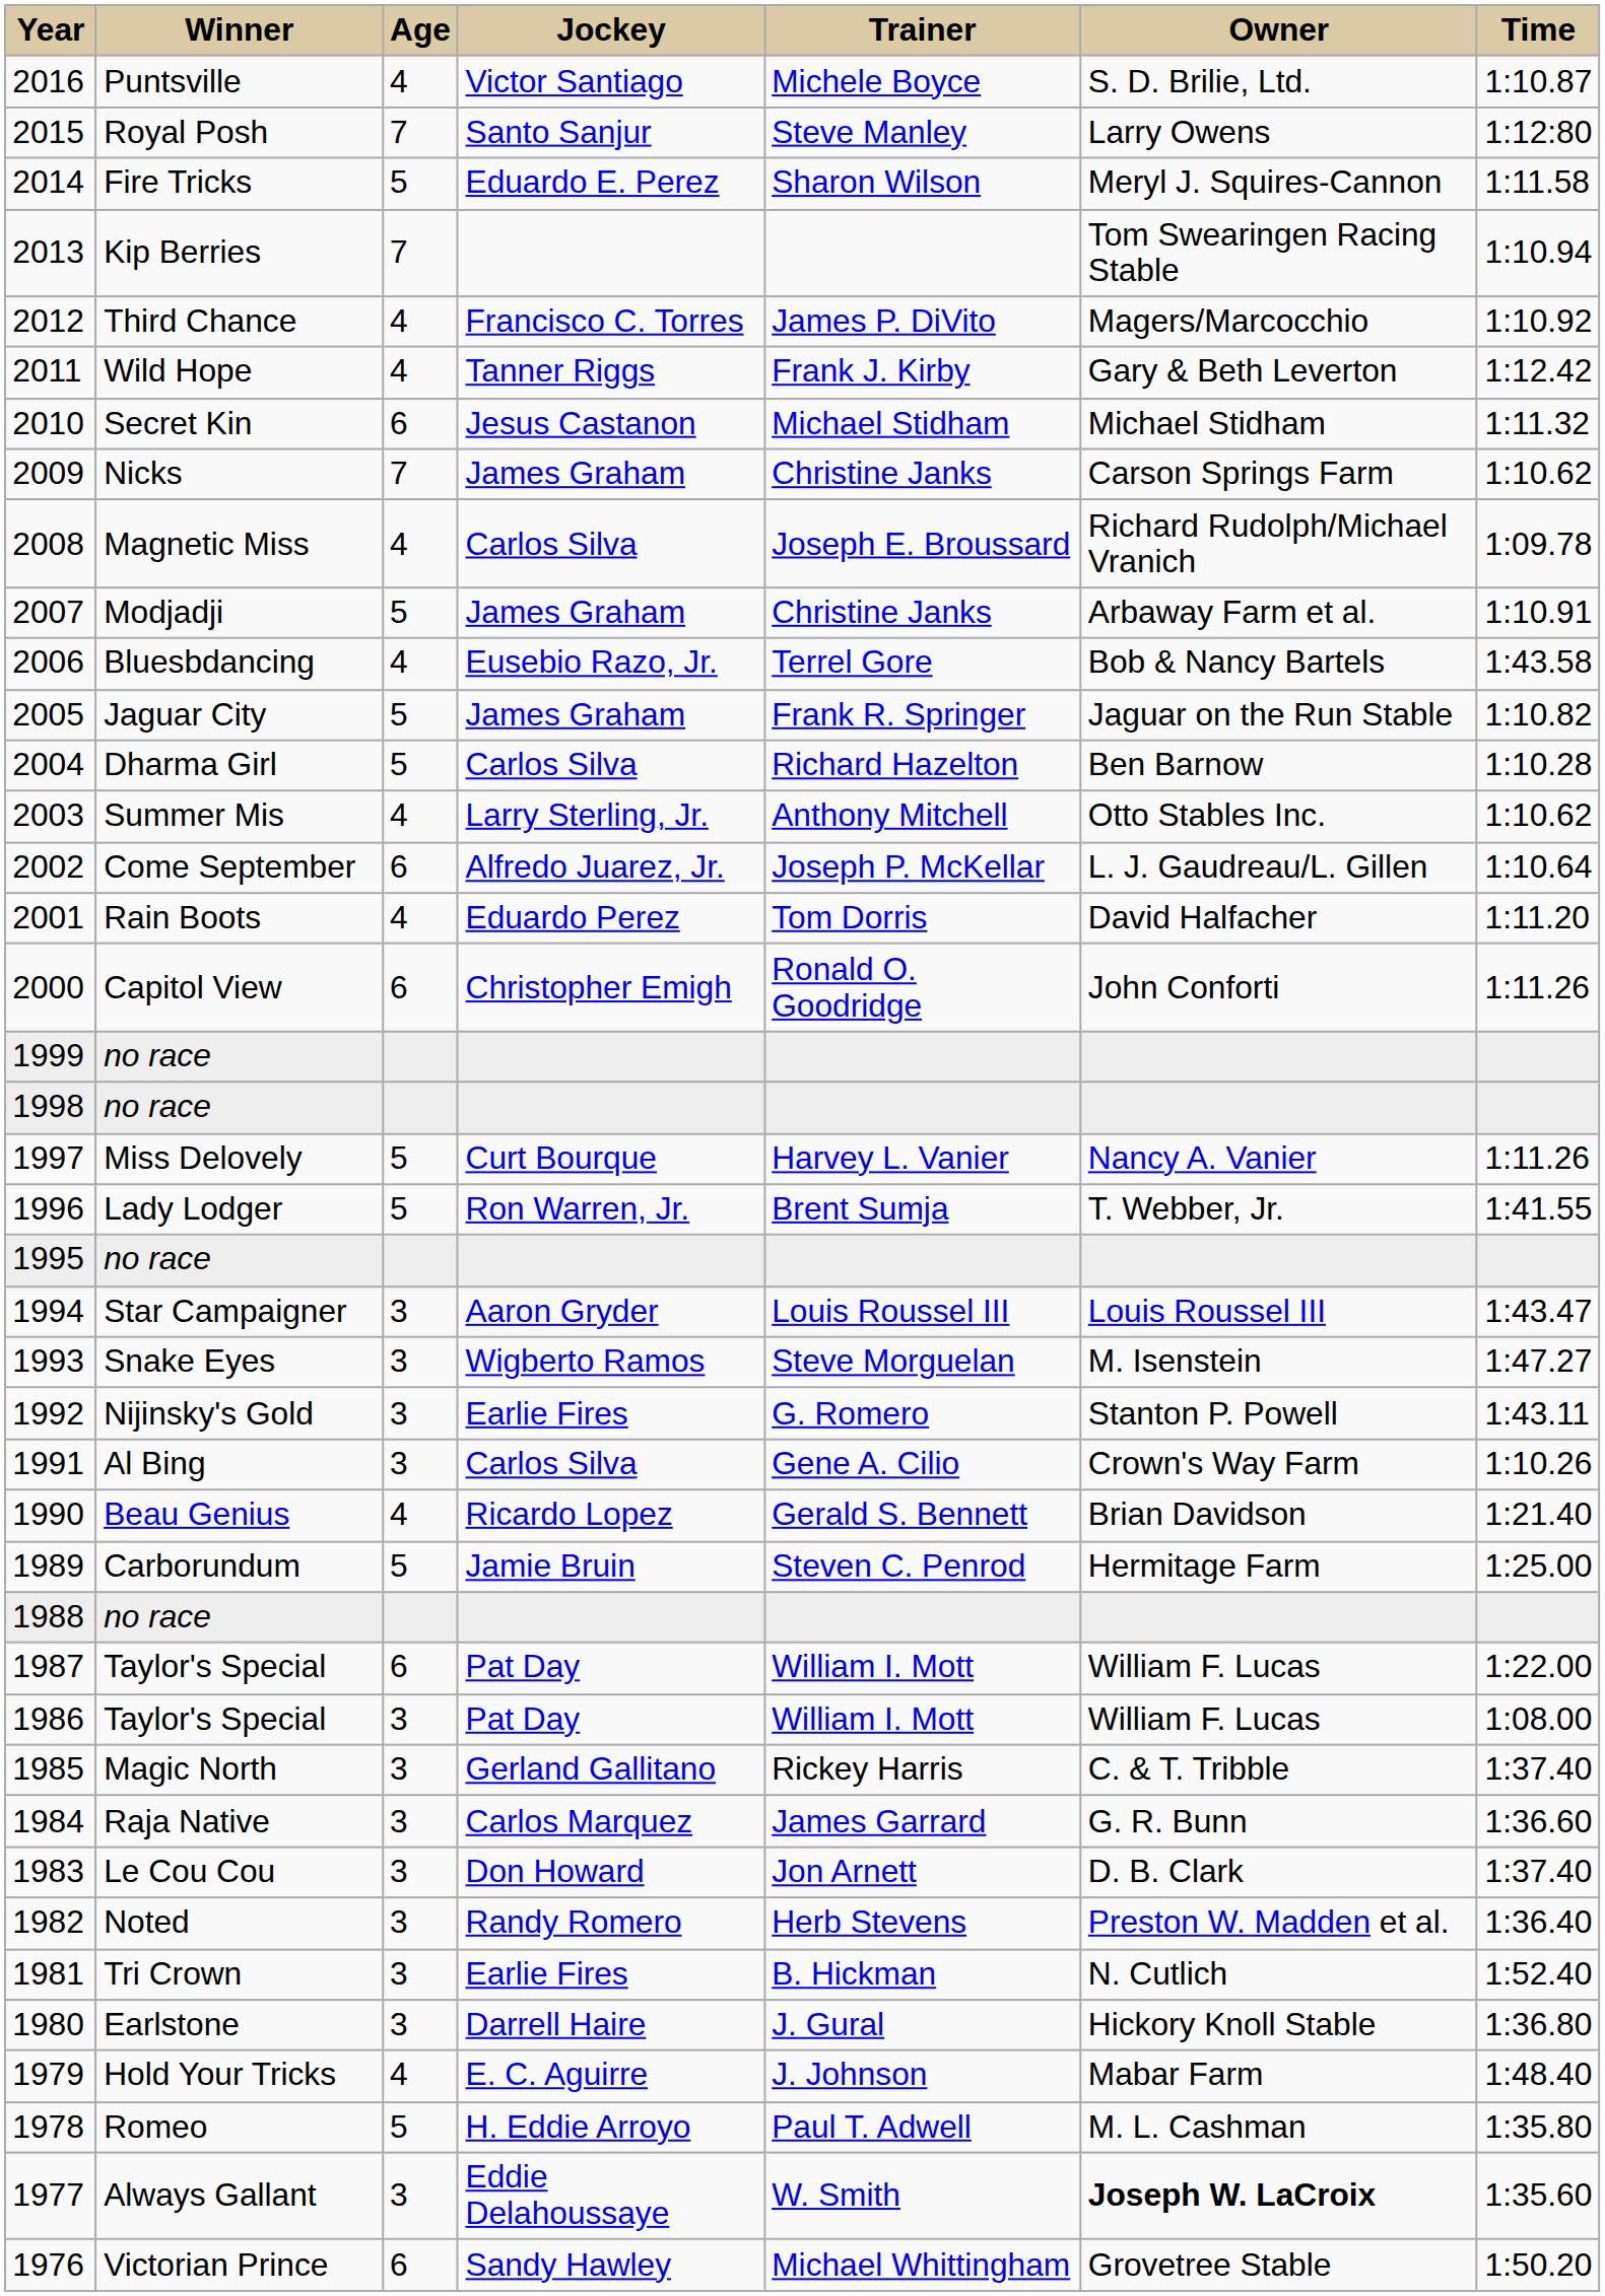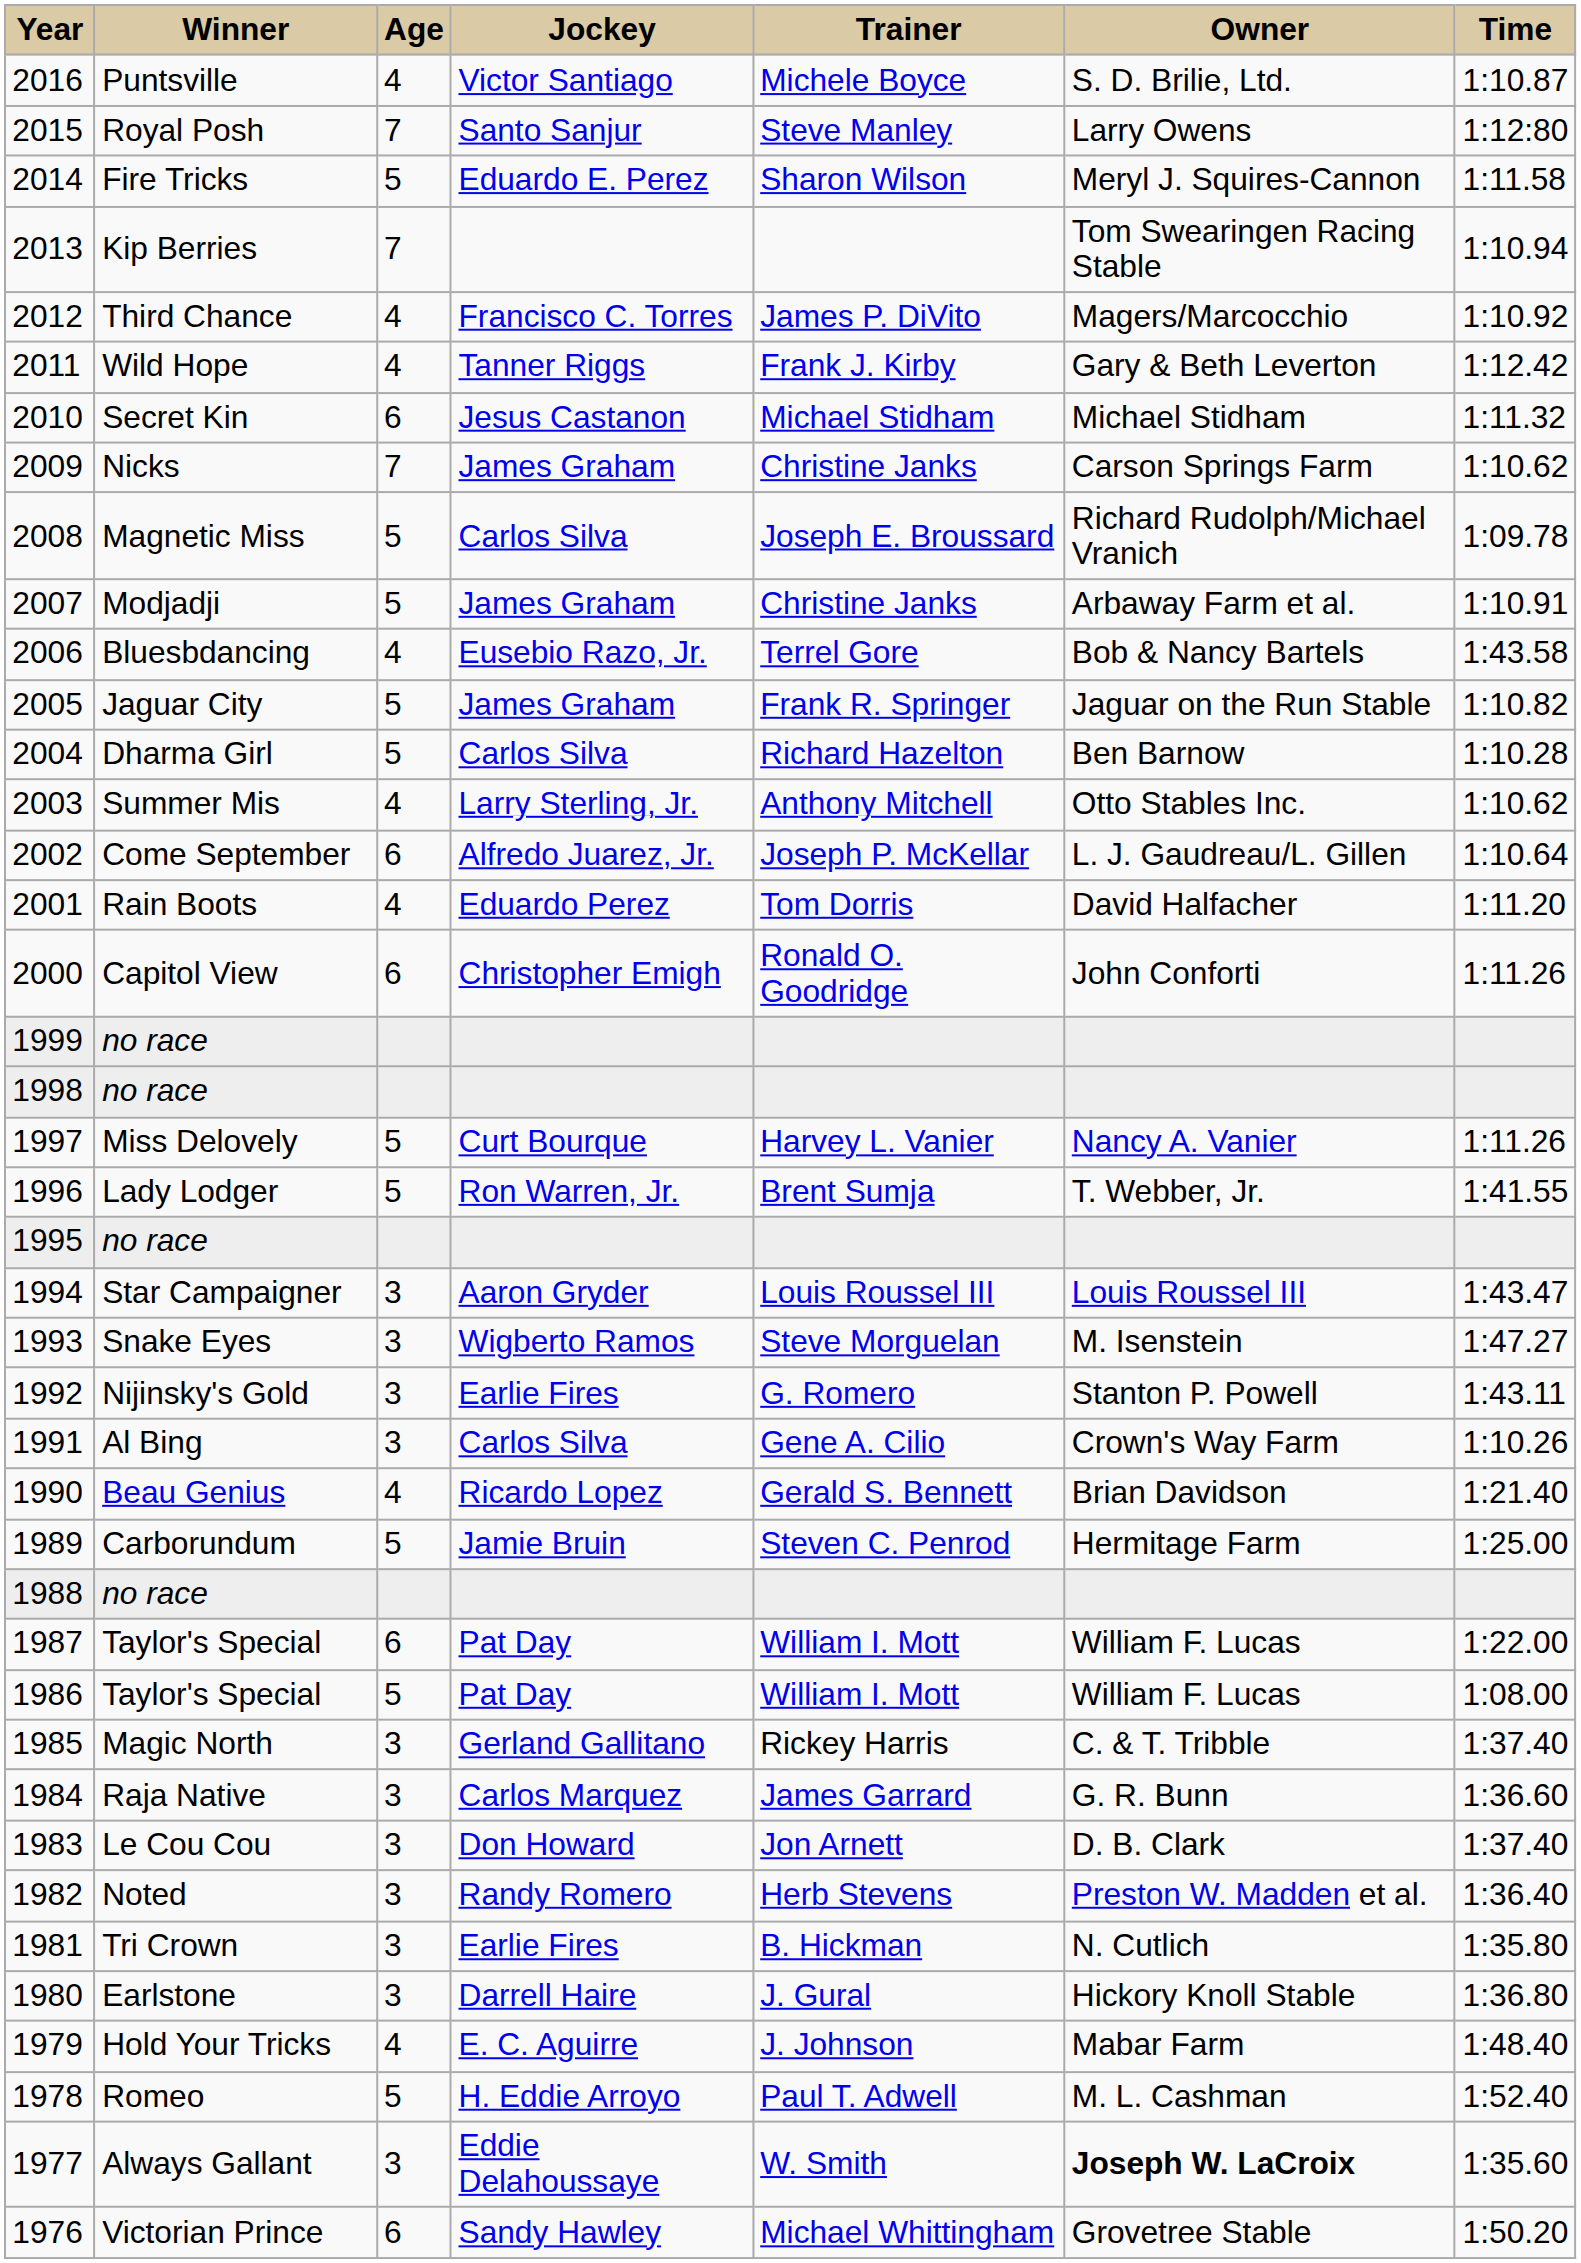Magnetic Miss | Age: 4 -> 5
1986 / Taylor's Special | Age: 3 -> 5
Tri Crown | Time: 1:52.40 -> 1:35.80
Romeo | Time: 1:35.80 -> 1:52.40
